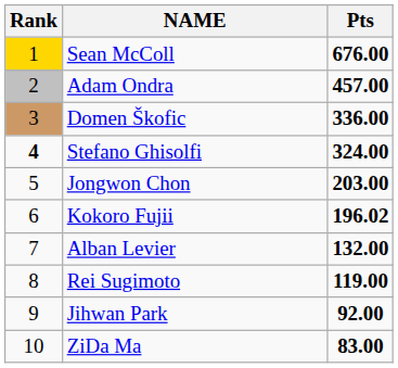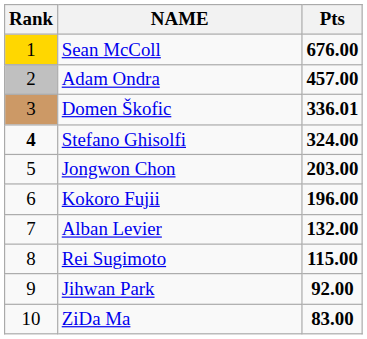Domen Škofic | Pts: 336.00 -> 336.01
Kokoro Fujii | Pts: 196.02 -> 196.00
Rei Sugimoto | Pts: 119.00 -> 115.00
